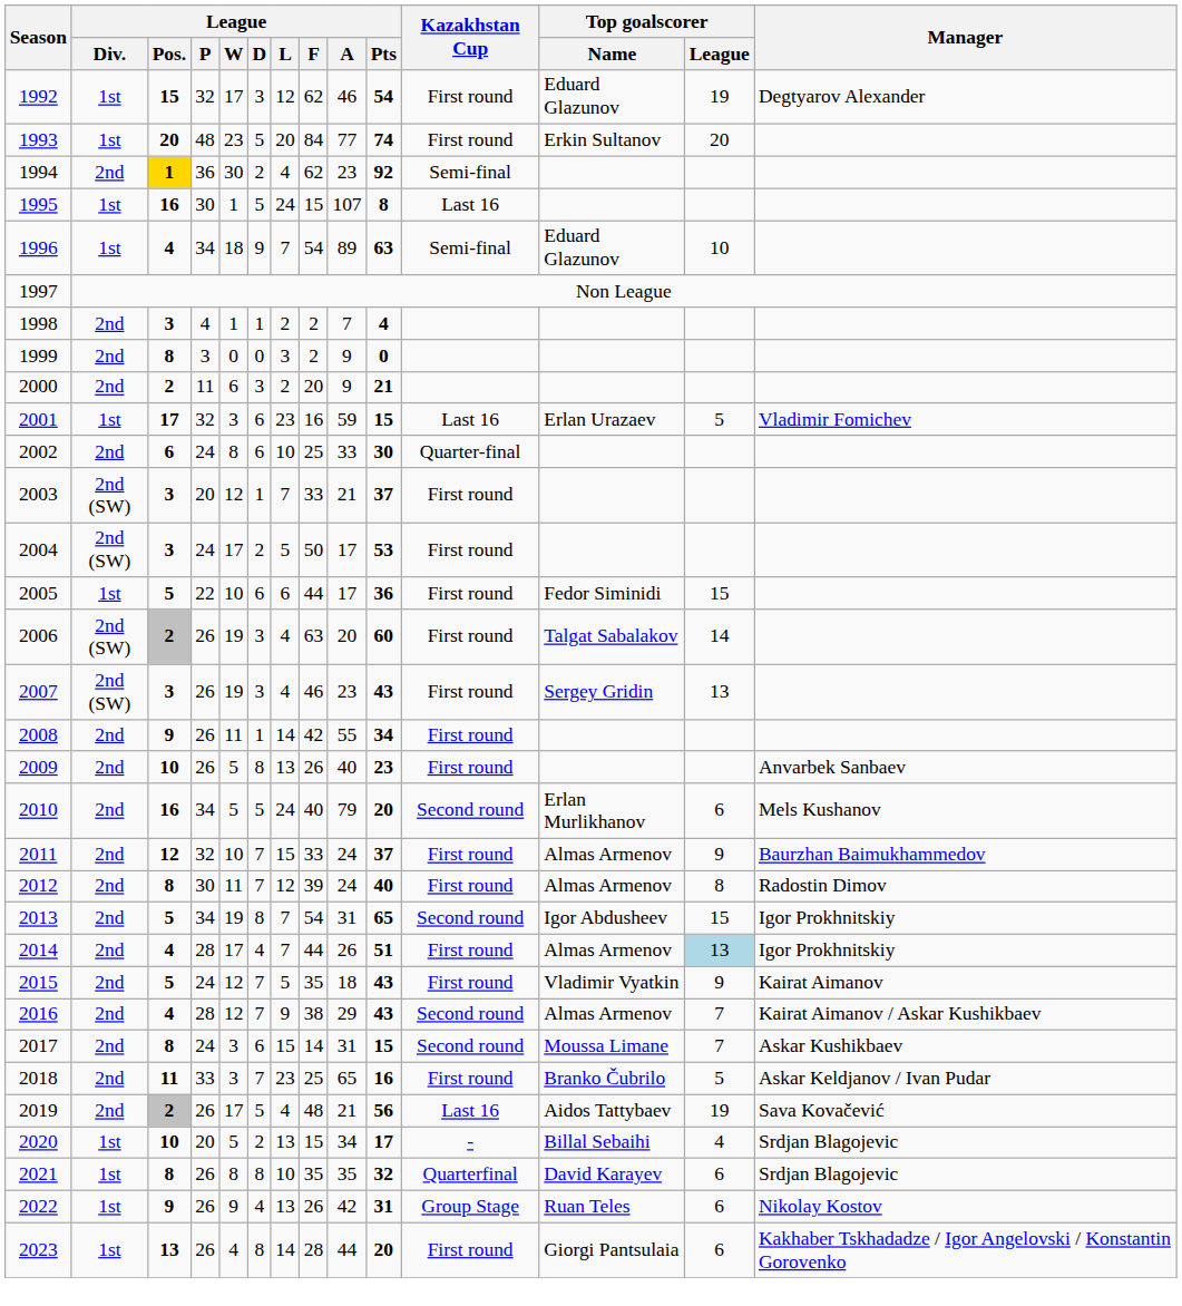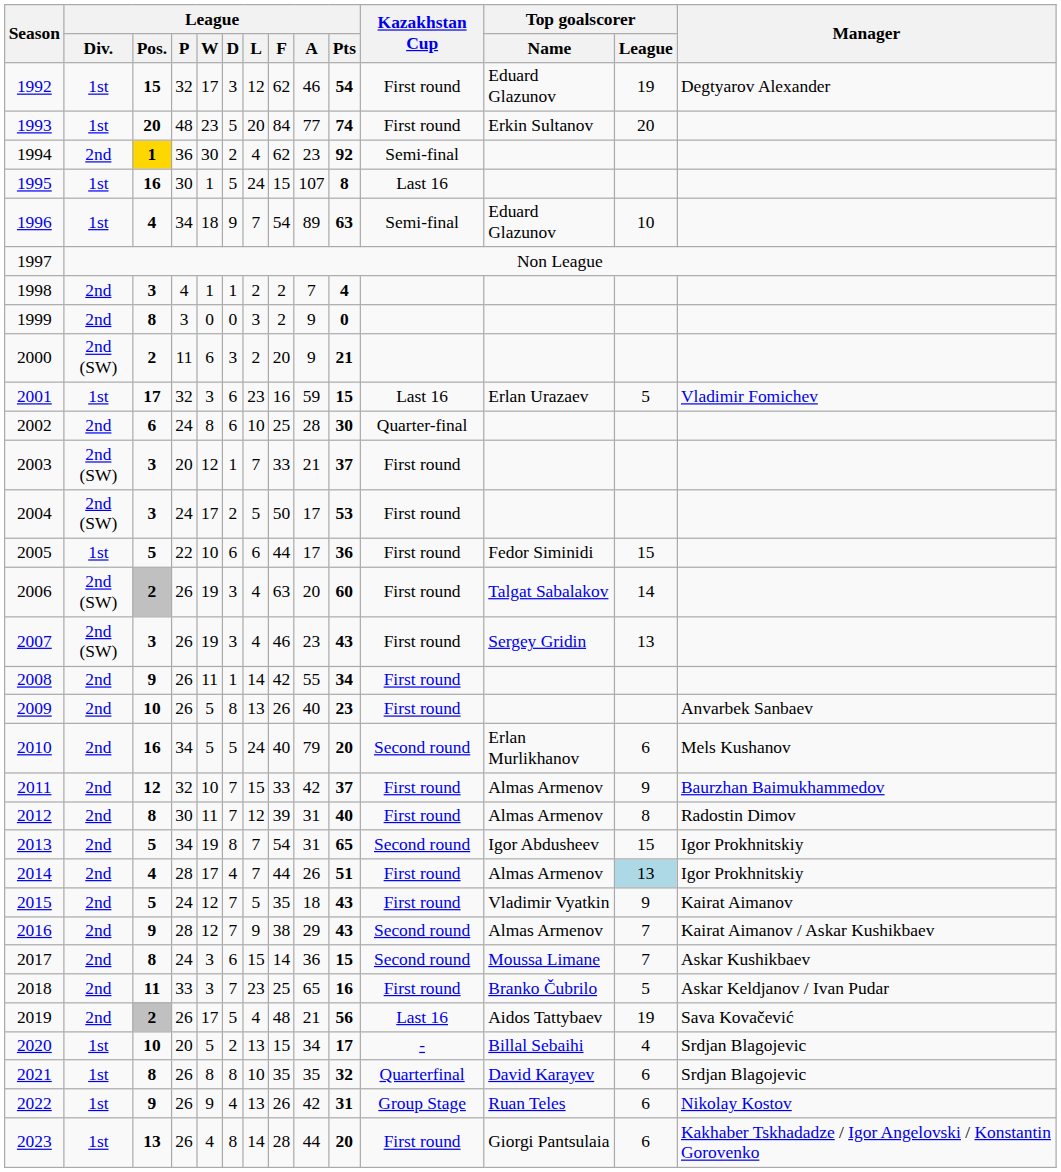2000 | League / Div.: 2nd -> 2nd (SW)
2002 | League / A: 33 -> 28
2011 | League / A: 24 -> 42
2012 | League / A: 24 -> 31
2016 | League / Pos.: 4 -> 9
2017 | League / A: 31 -> 36
